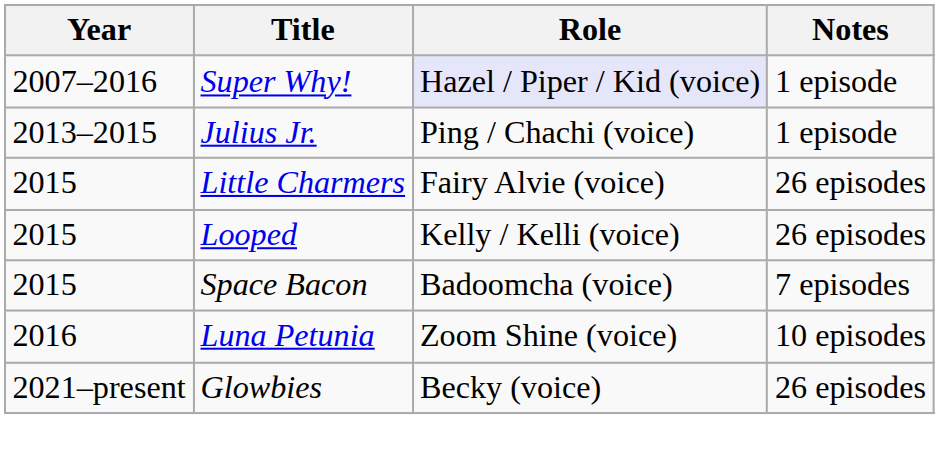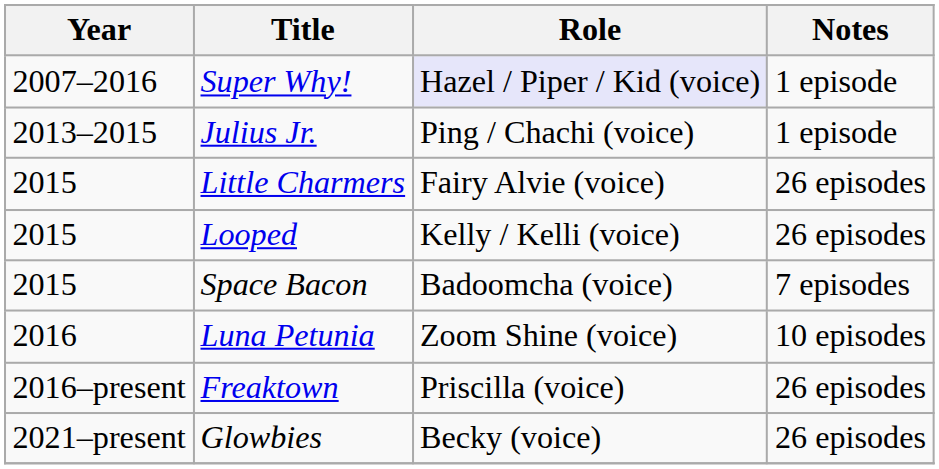+ row: 2016–present | Freaktown | Priscilla (voice) | 26 episodes
